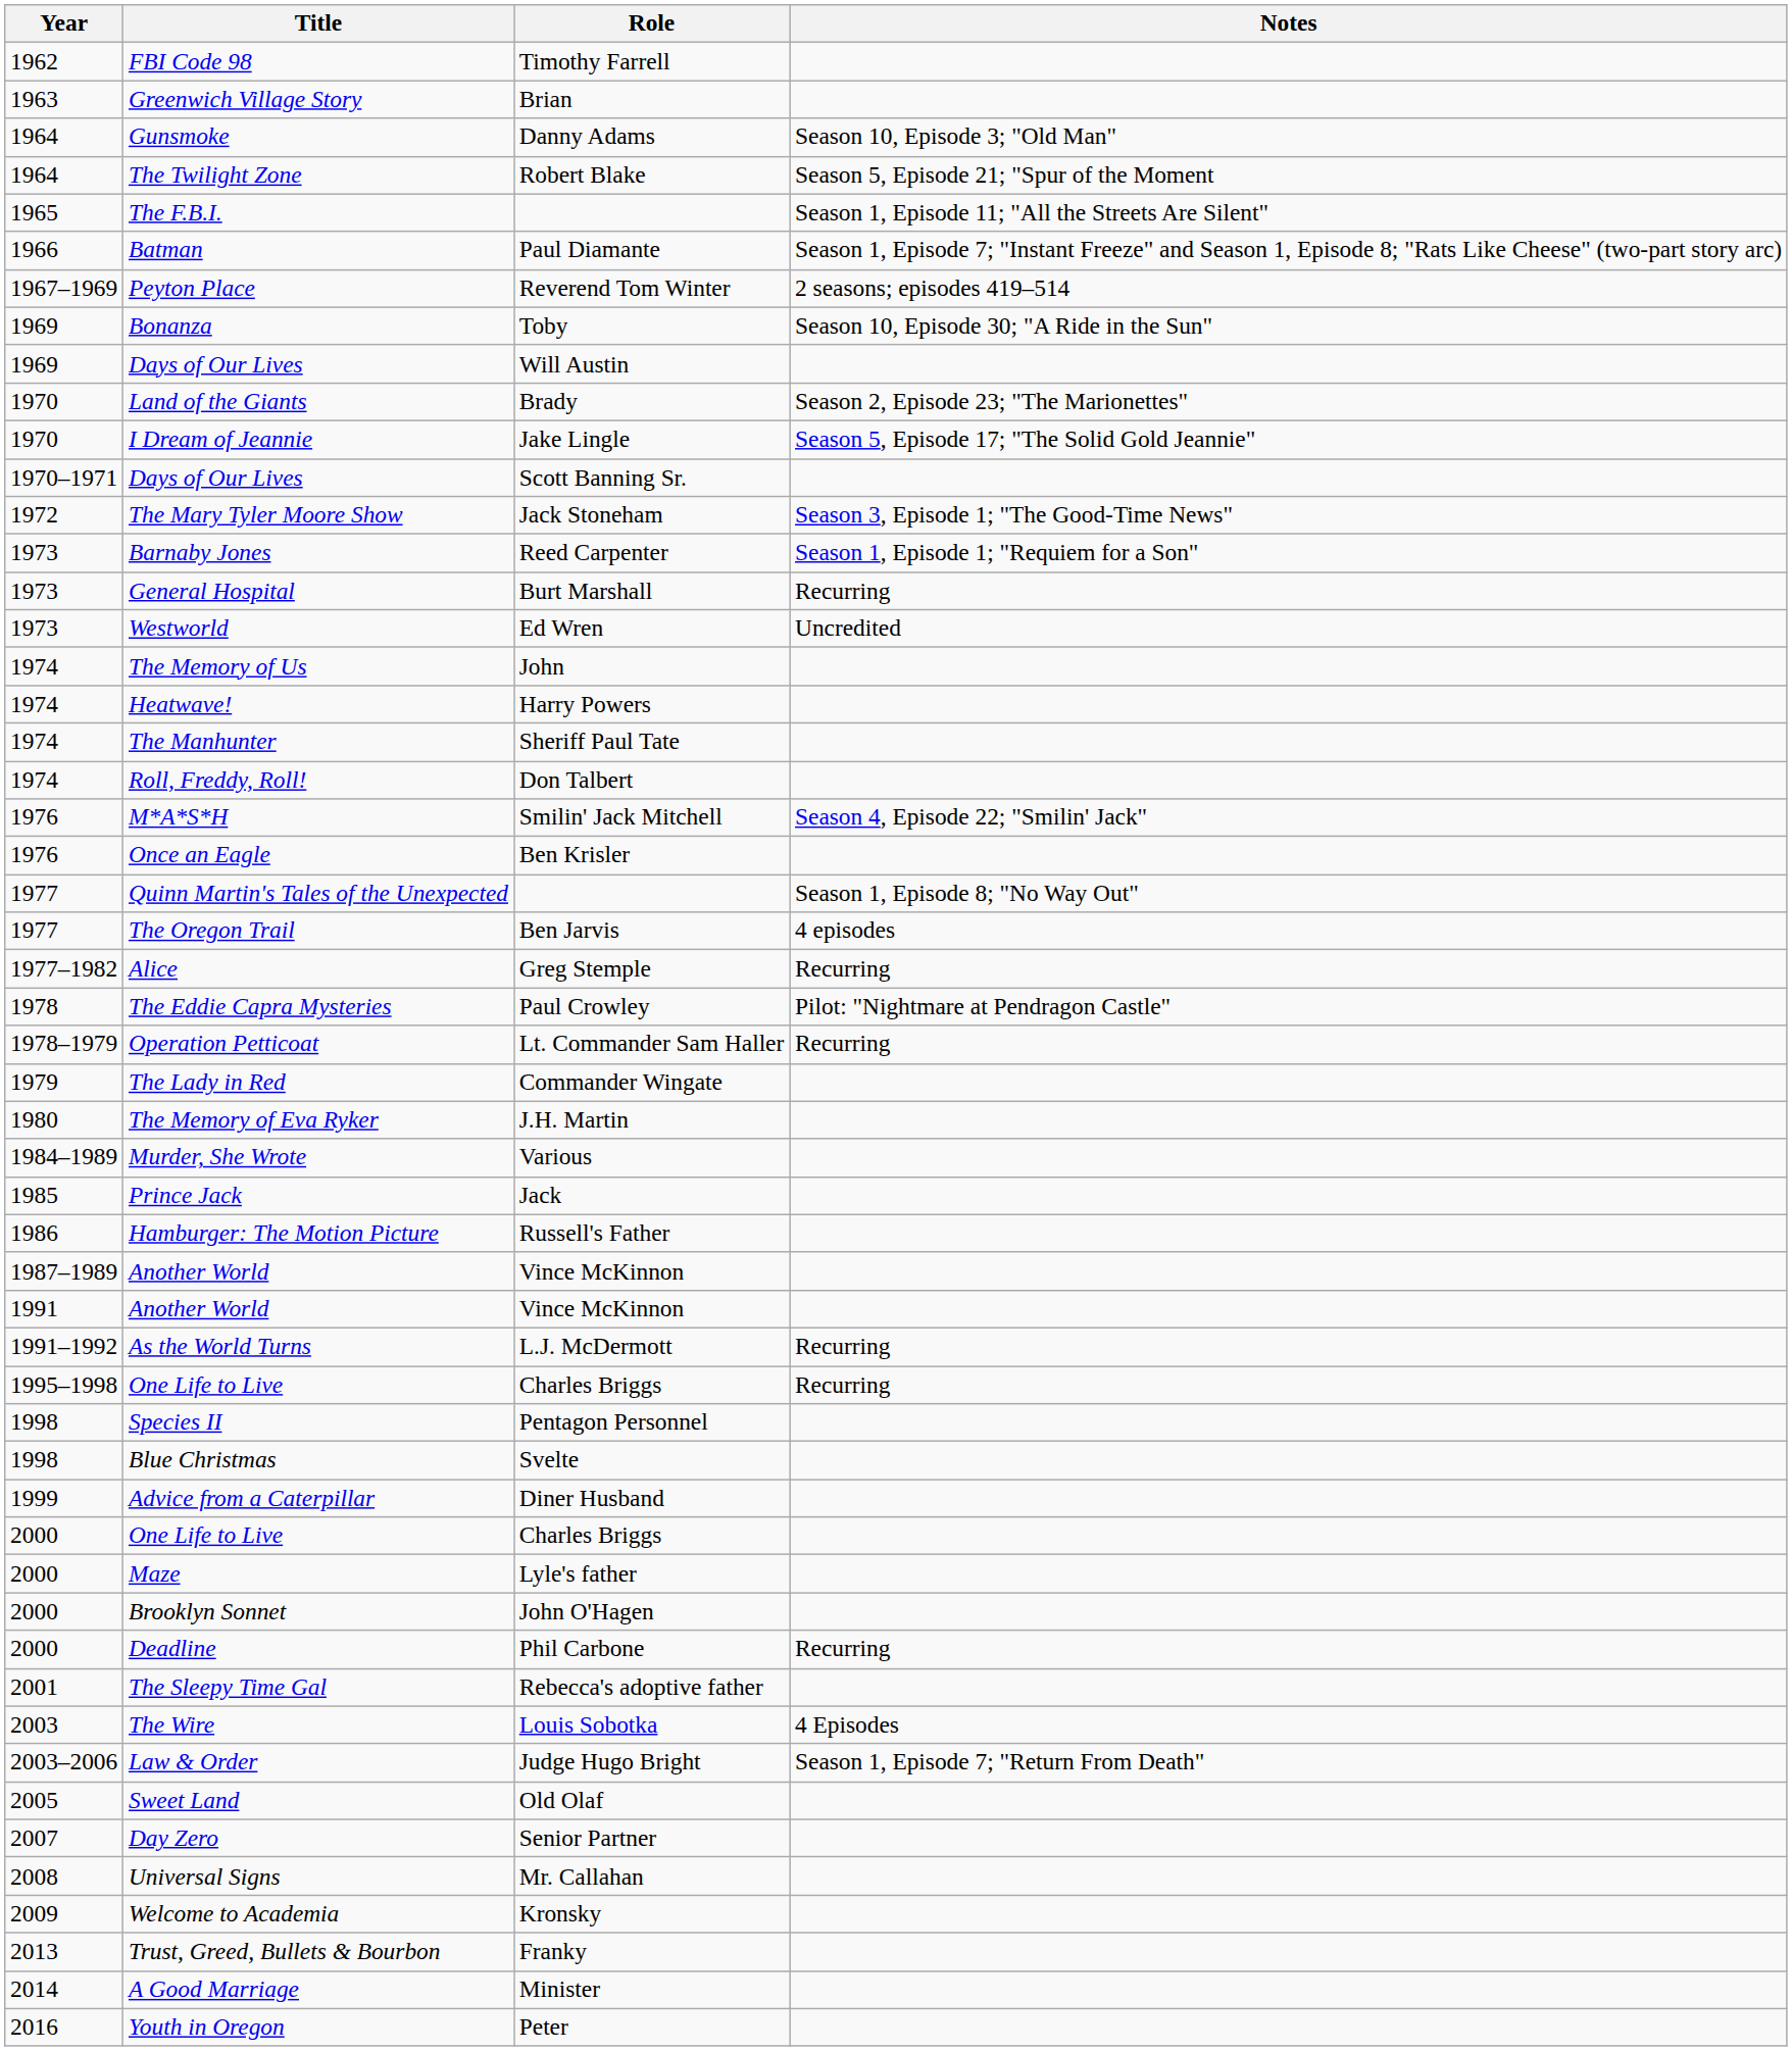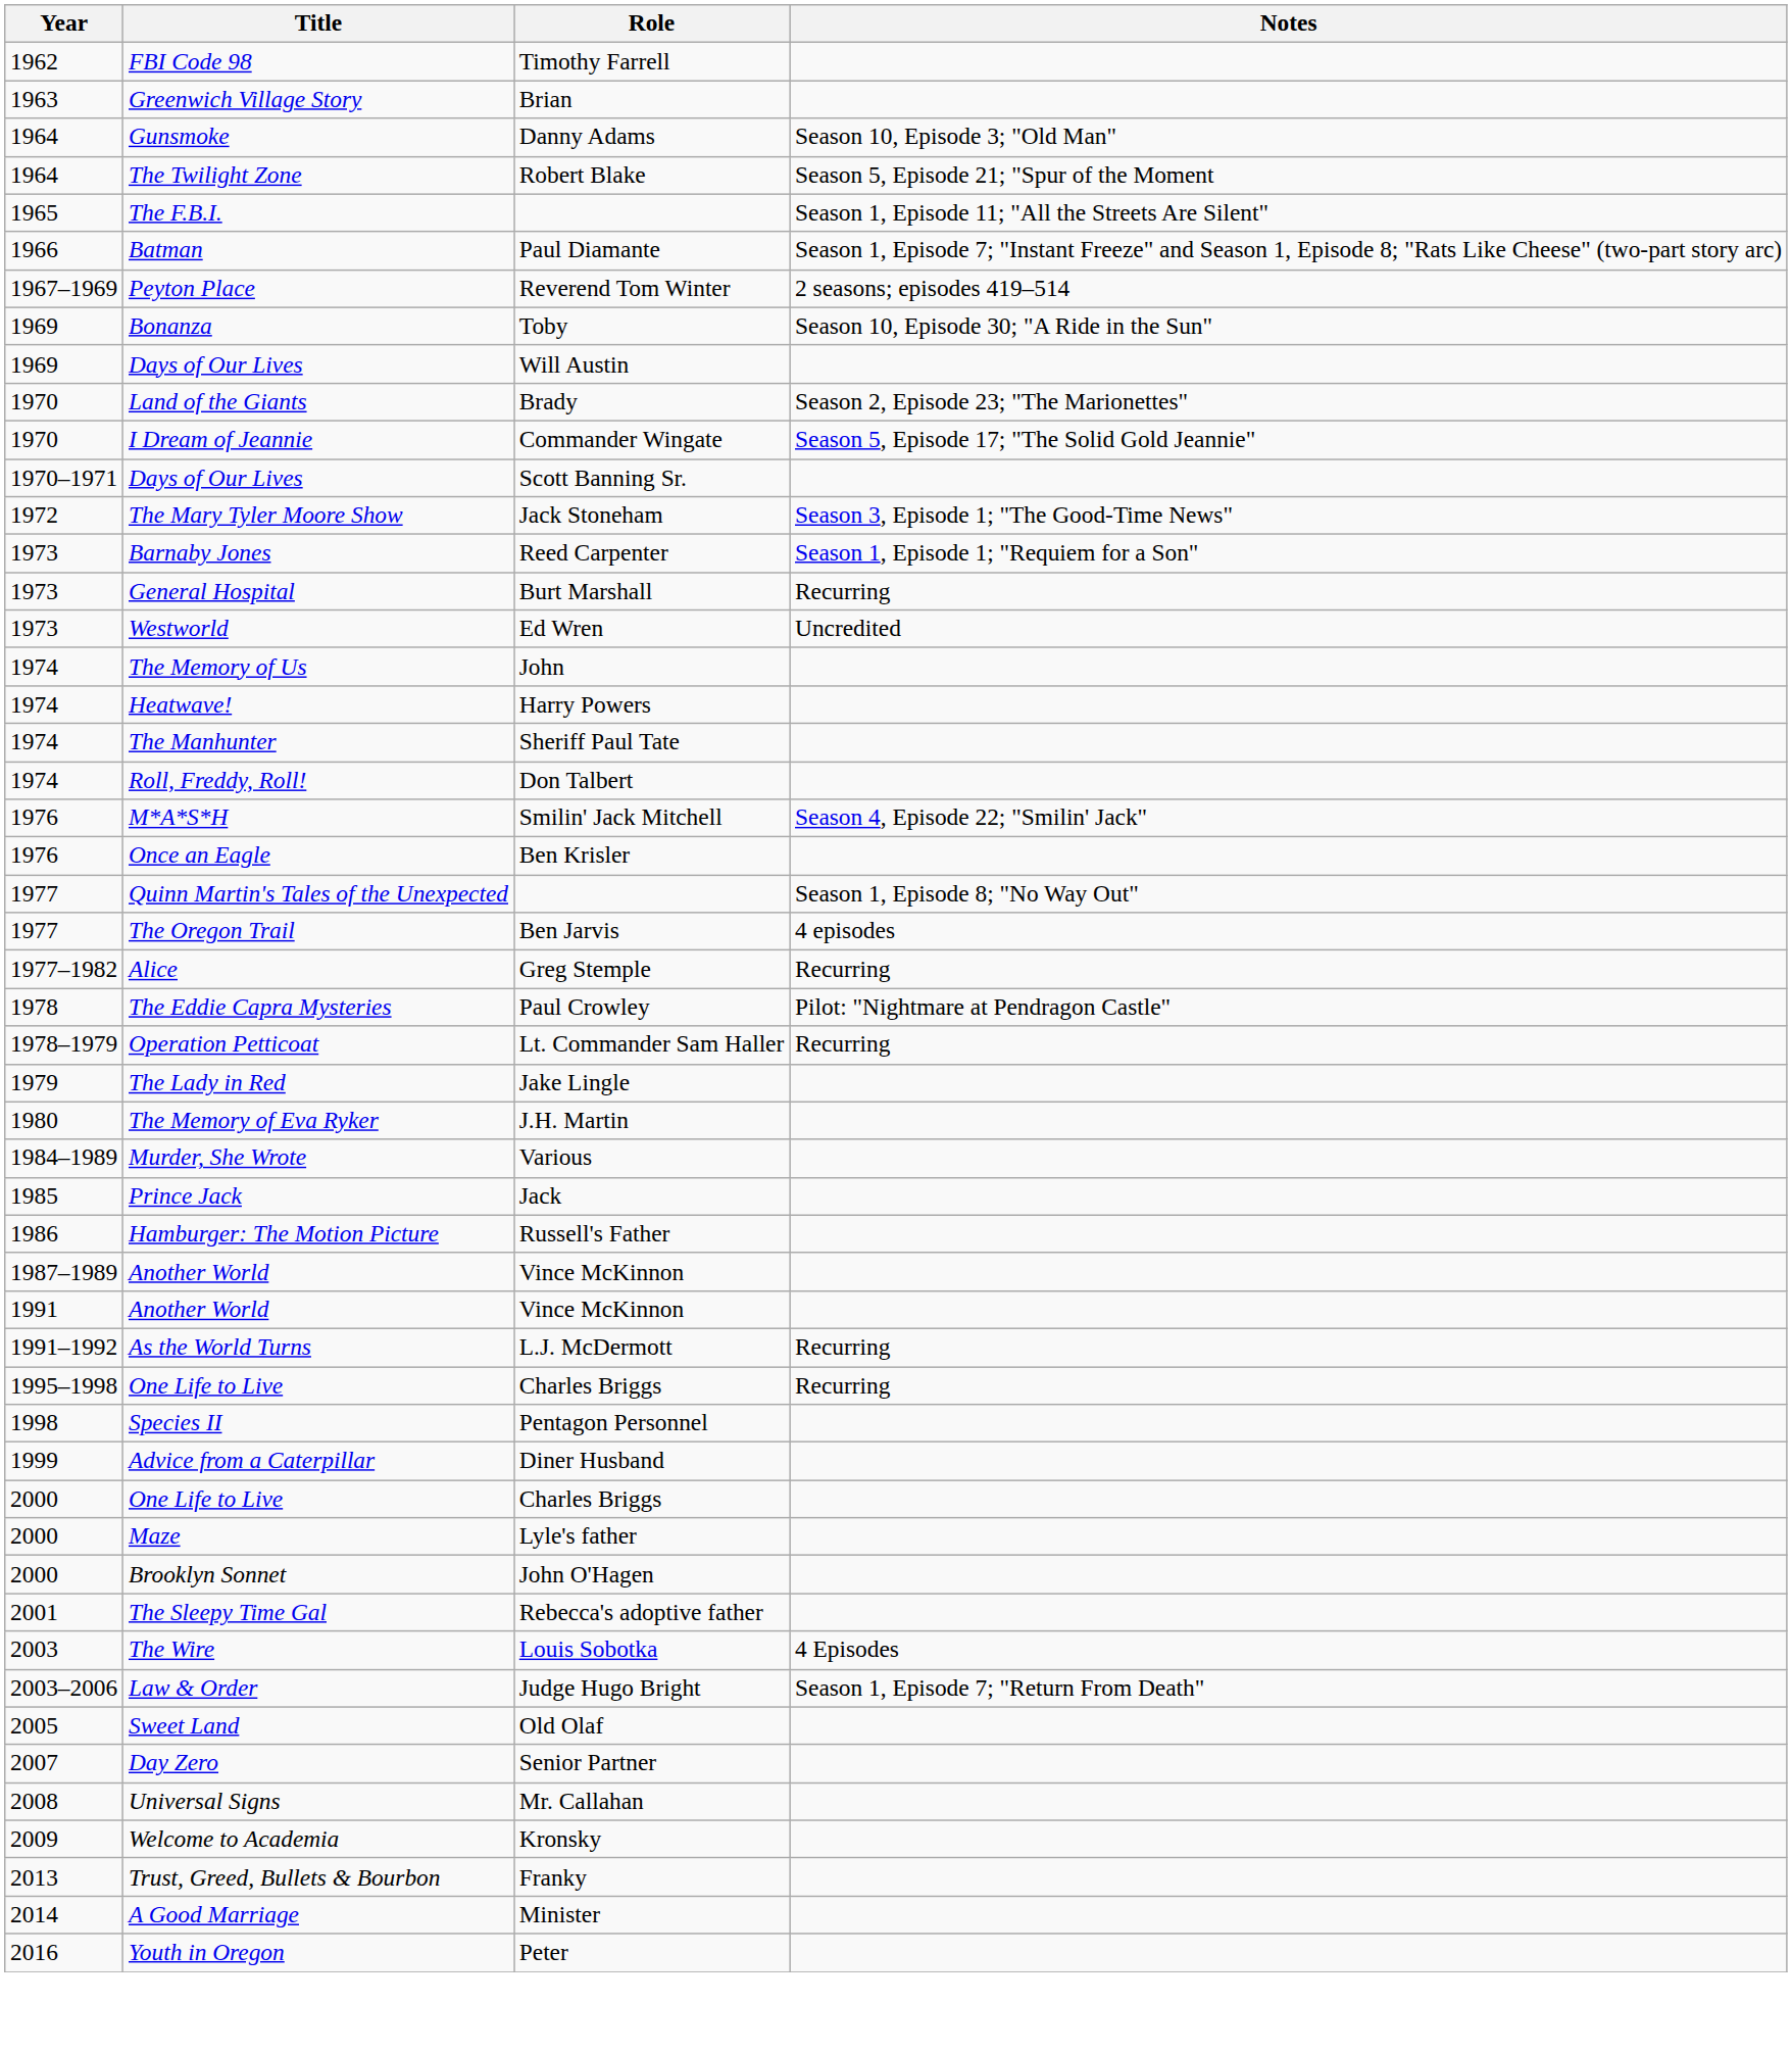I Dream of Jeannie | Role: Jake Lingle -> Commander Wingate
The Lady in Red | Role: Commander Wingate -> Jake Lingle
- row: 1998 | Blue Christmas | Svelte
- row: 2000 | Deadline | Phil Carbone | Recurring
